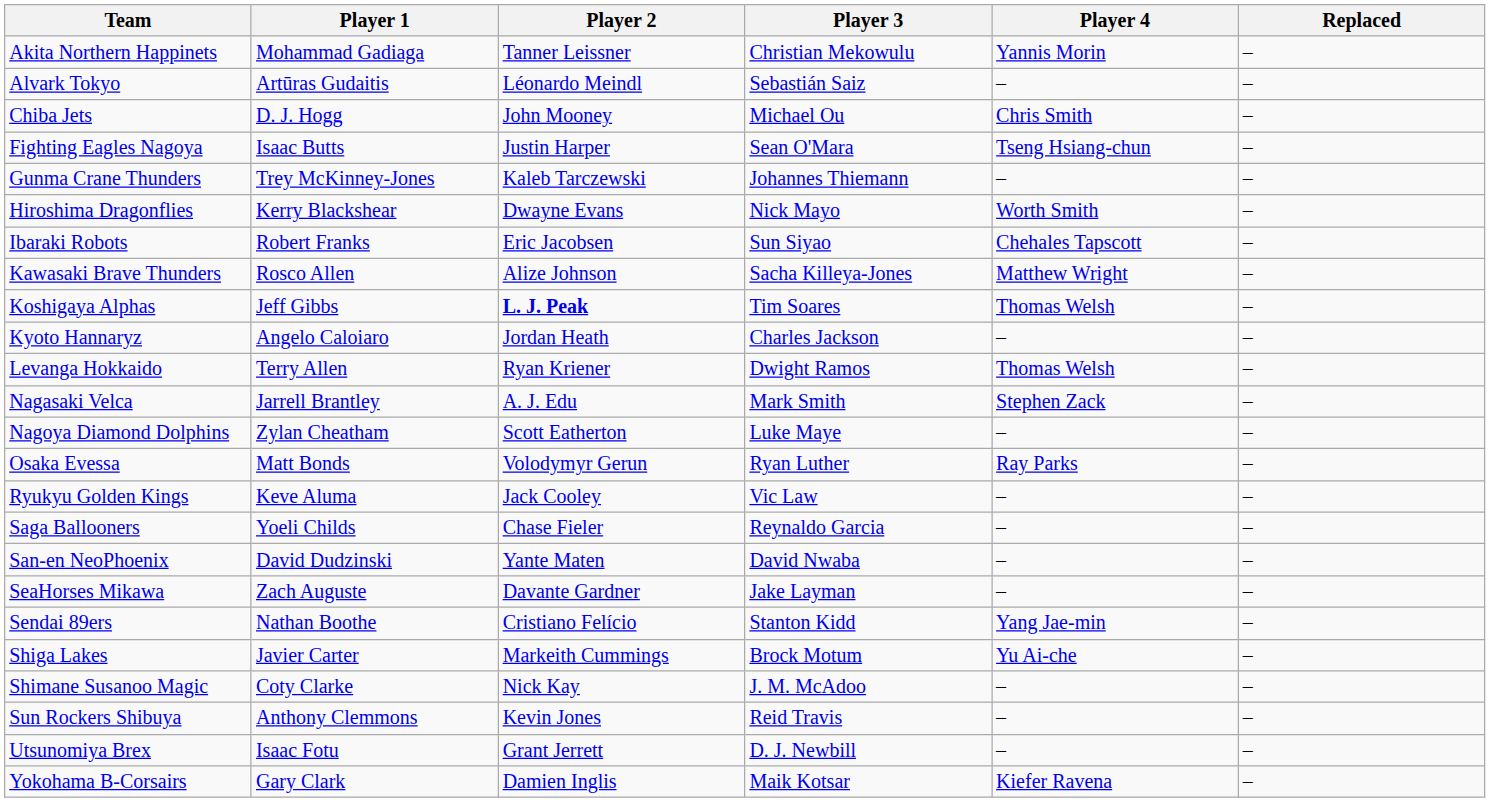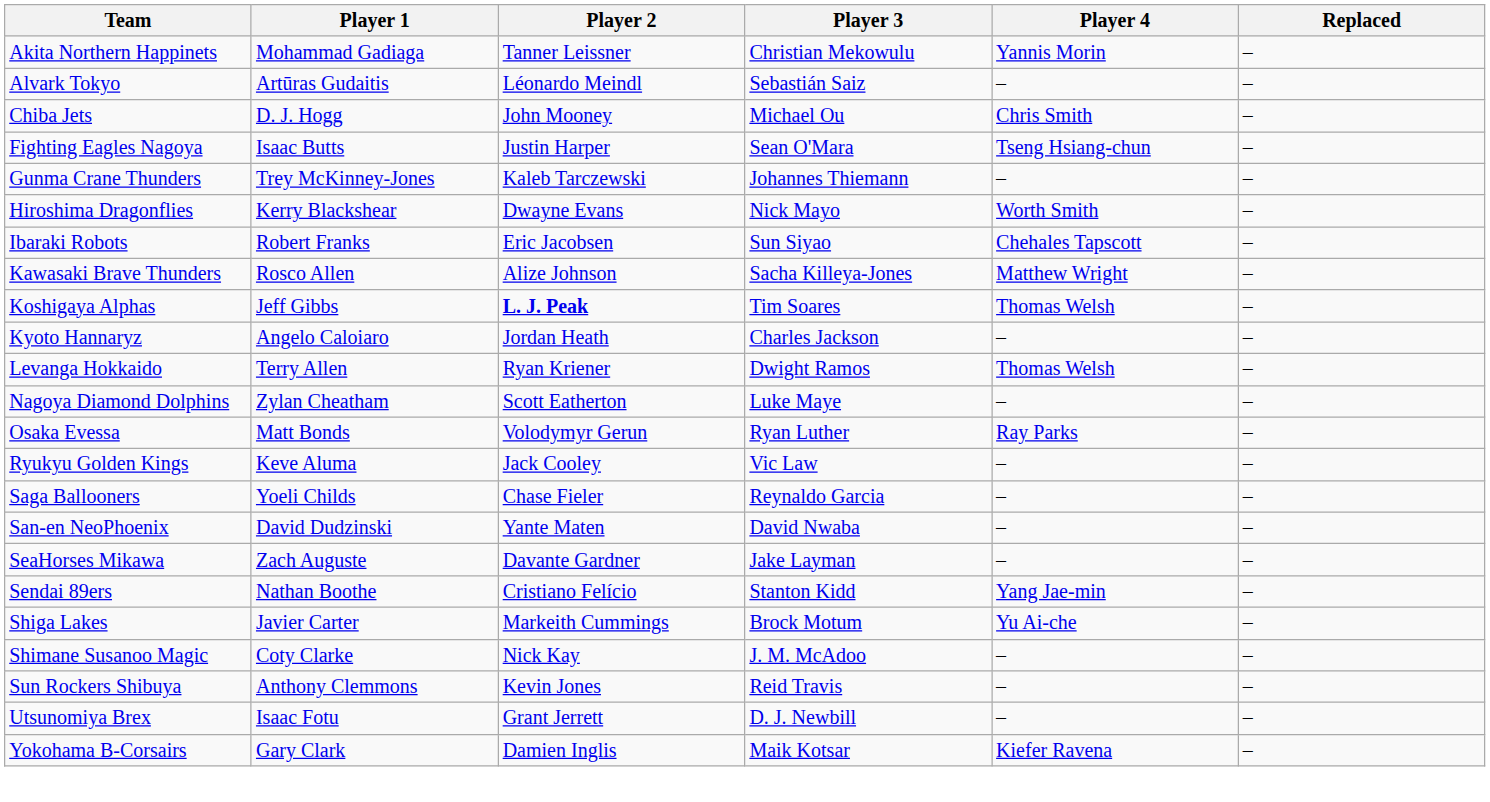- row: Nagasaki Velca | Jarrell Brantley | A. J. Edu | Mark Smith | Stephen Zack | –
